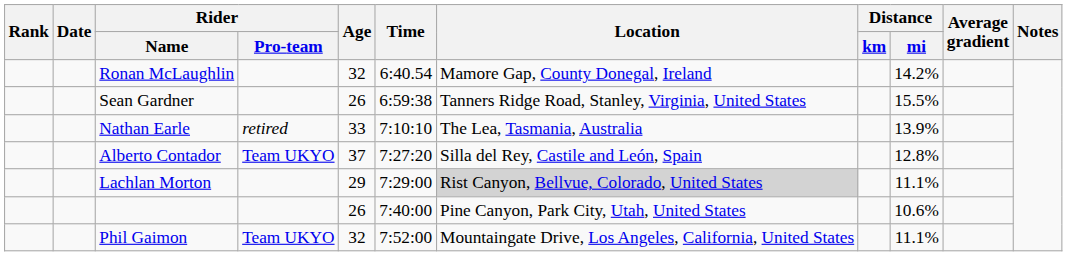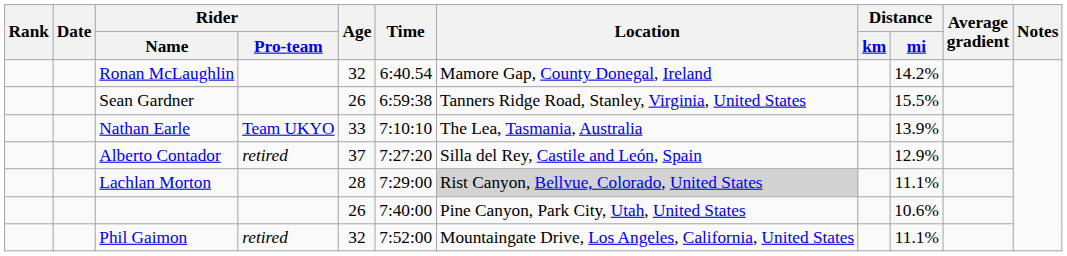Nathan Earle | Rider / Pro-team: retired -> Team UKYO
Alberto Contador | Rider / Pro-team: Team UKYO -> retired
Alberto Contador | Distance / mi: 12.8% -> 12.9%
Lachlan Morton | Age: 29 -> 28
Phil Gaimon | Rider / Pro-team: Team UKYO -> retired
